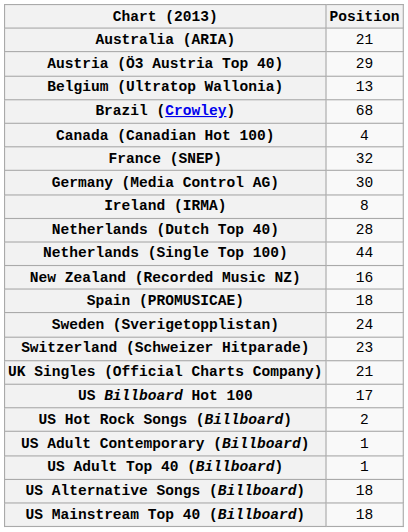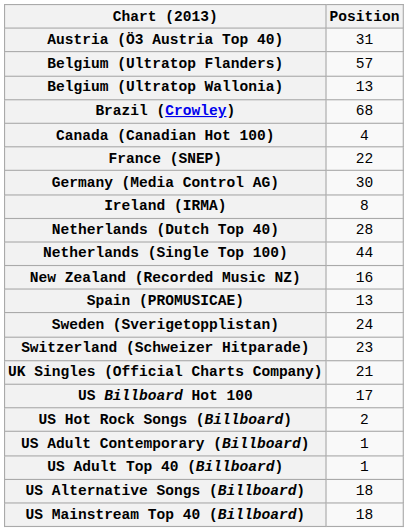- row: Australia (ARIA) | 21
Austria (Ö3 Austria Top 40) | Position: 29 -> 31
+ row: Belgium (Ultratop Flanders) | 57
France (SNEP) | Position: 32 -> 22
Spain (PROMUSICAE) | Position: 18 -> 13
